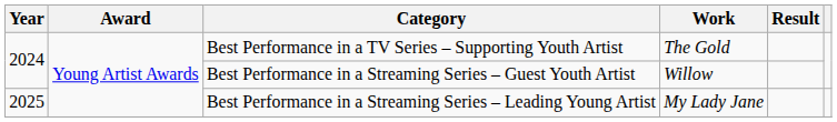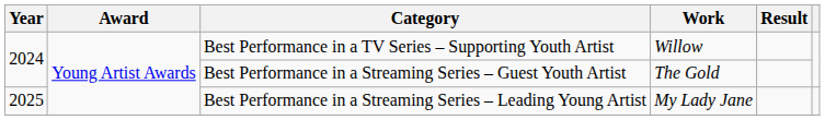Best Performance in a TV Series – Supporting Youth Artist | Work: The Gold -> Willow
Best Performance in a Streaming Series – Guest Youth Artist | Work: Willow -> The Gold
